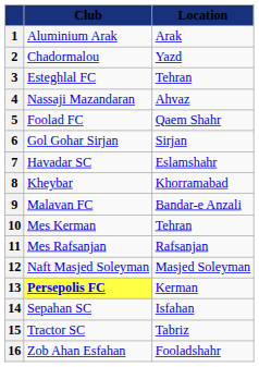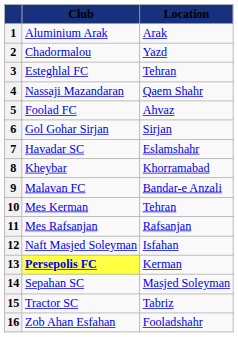4 | Location: Ahvaz -> Qaem Shahr
5 | Location: Qaem Shahr -> Ahvaz
12 | Location: Masjed Soleyman -> Isfahan
14 | Location: Isfahan -> Masjed Soleyman
